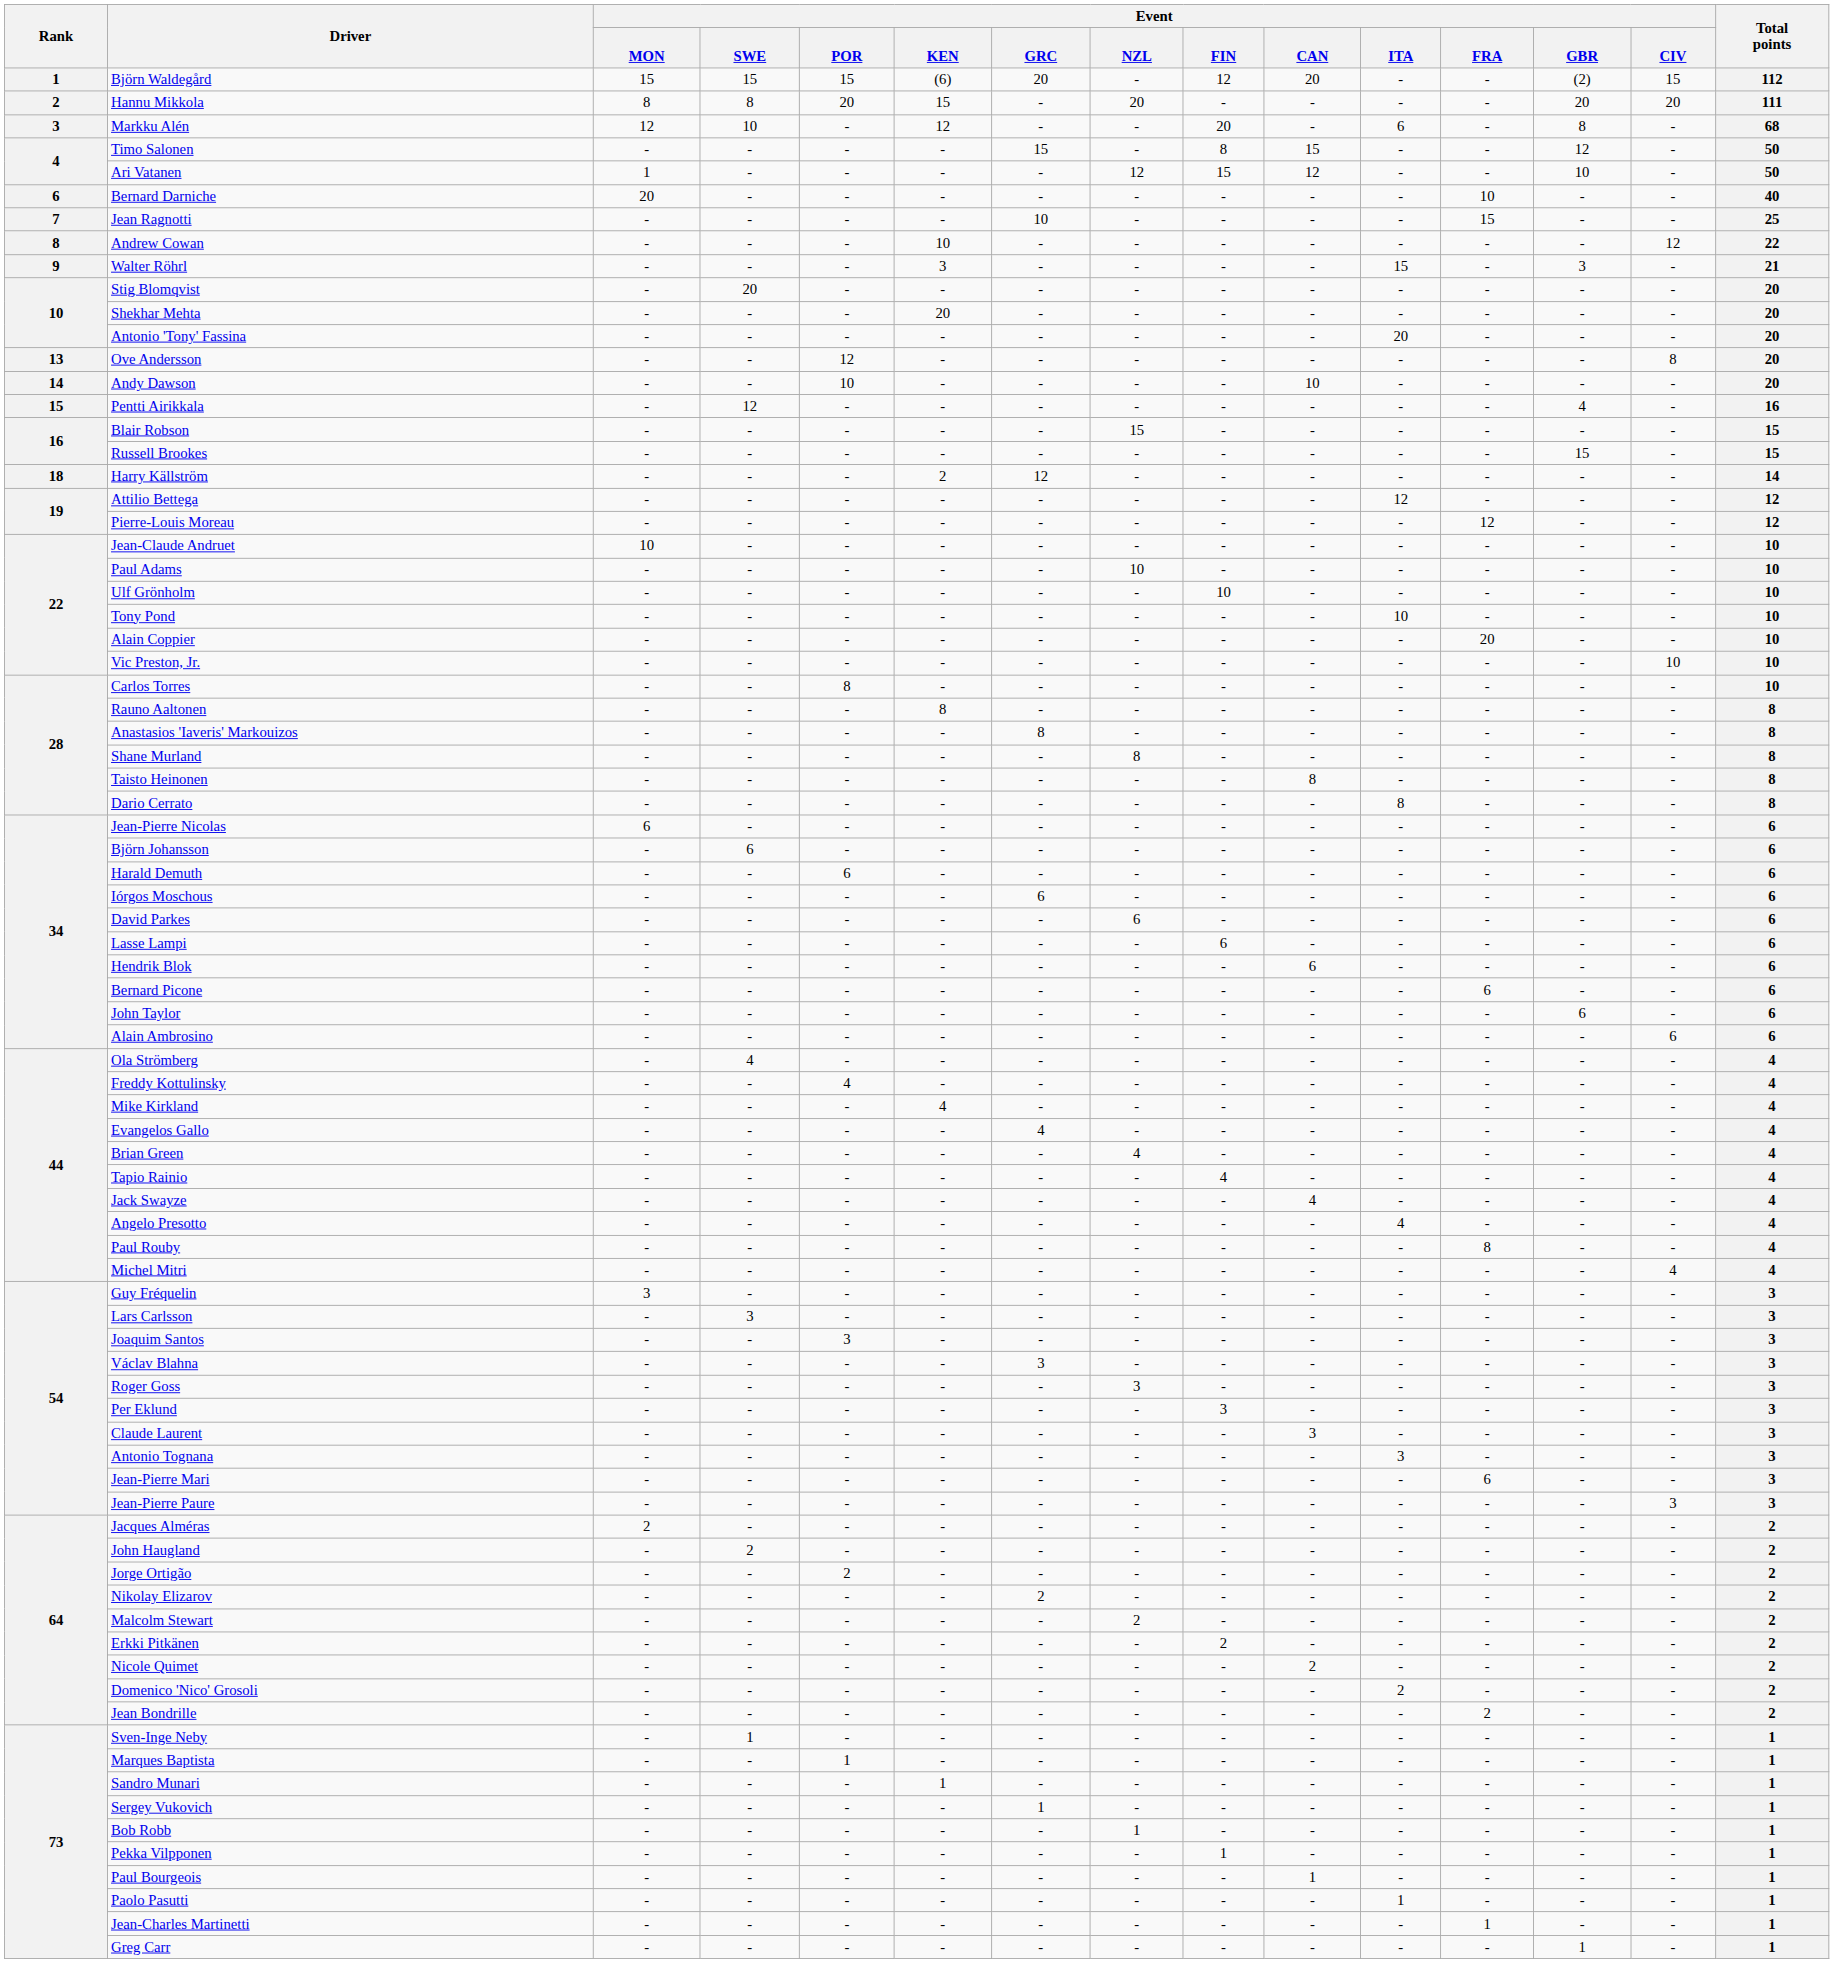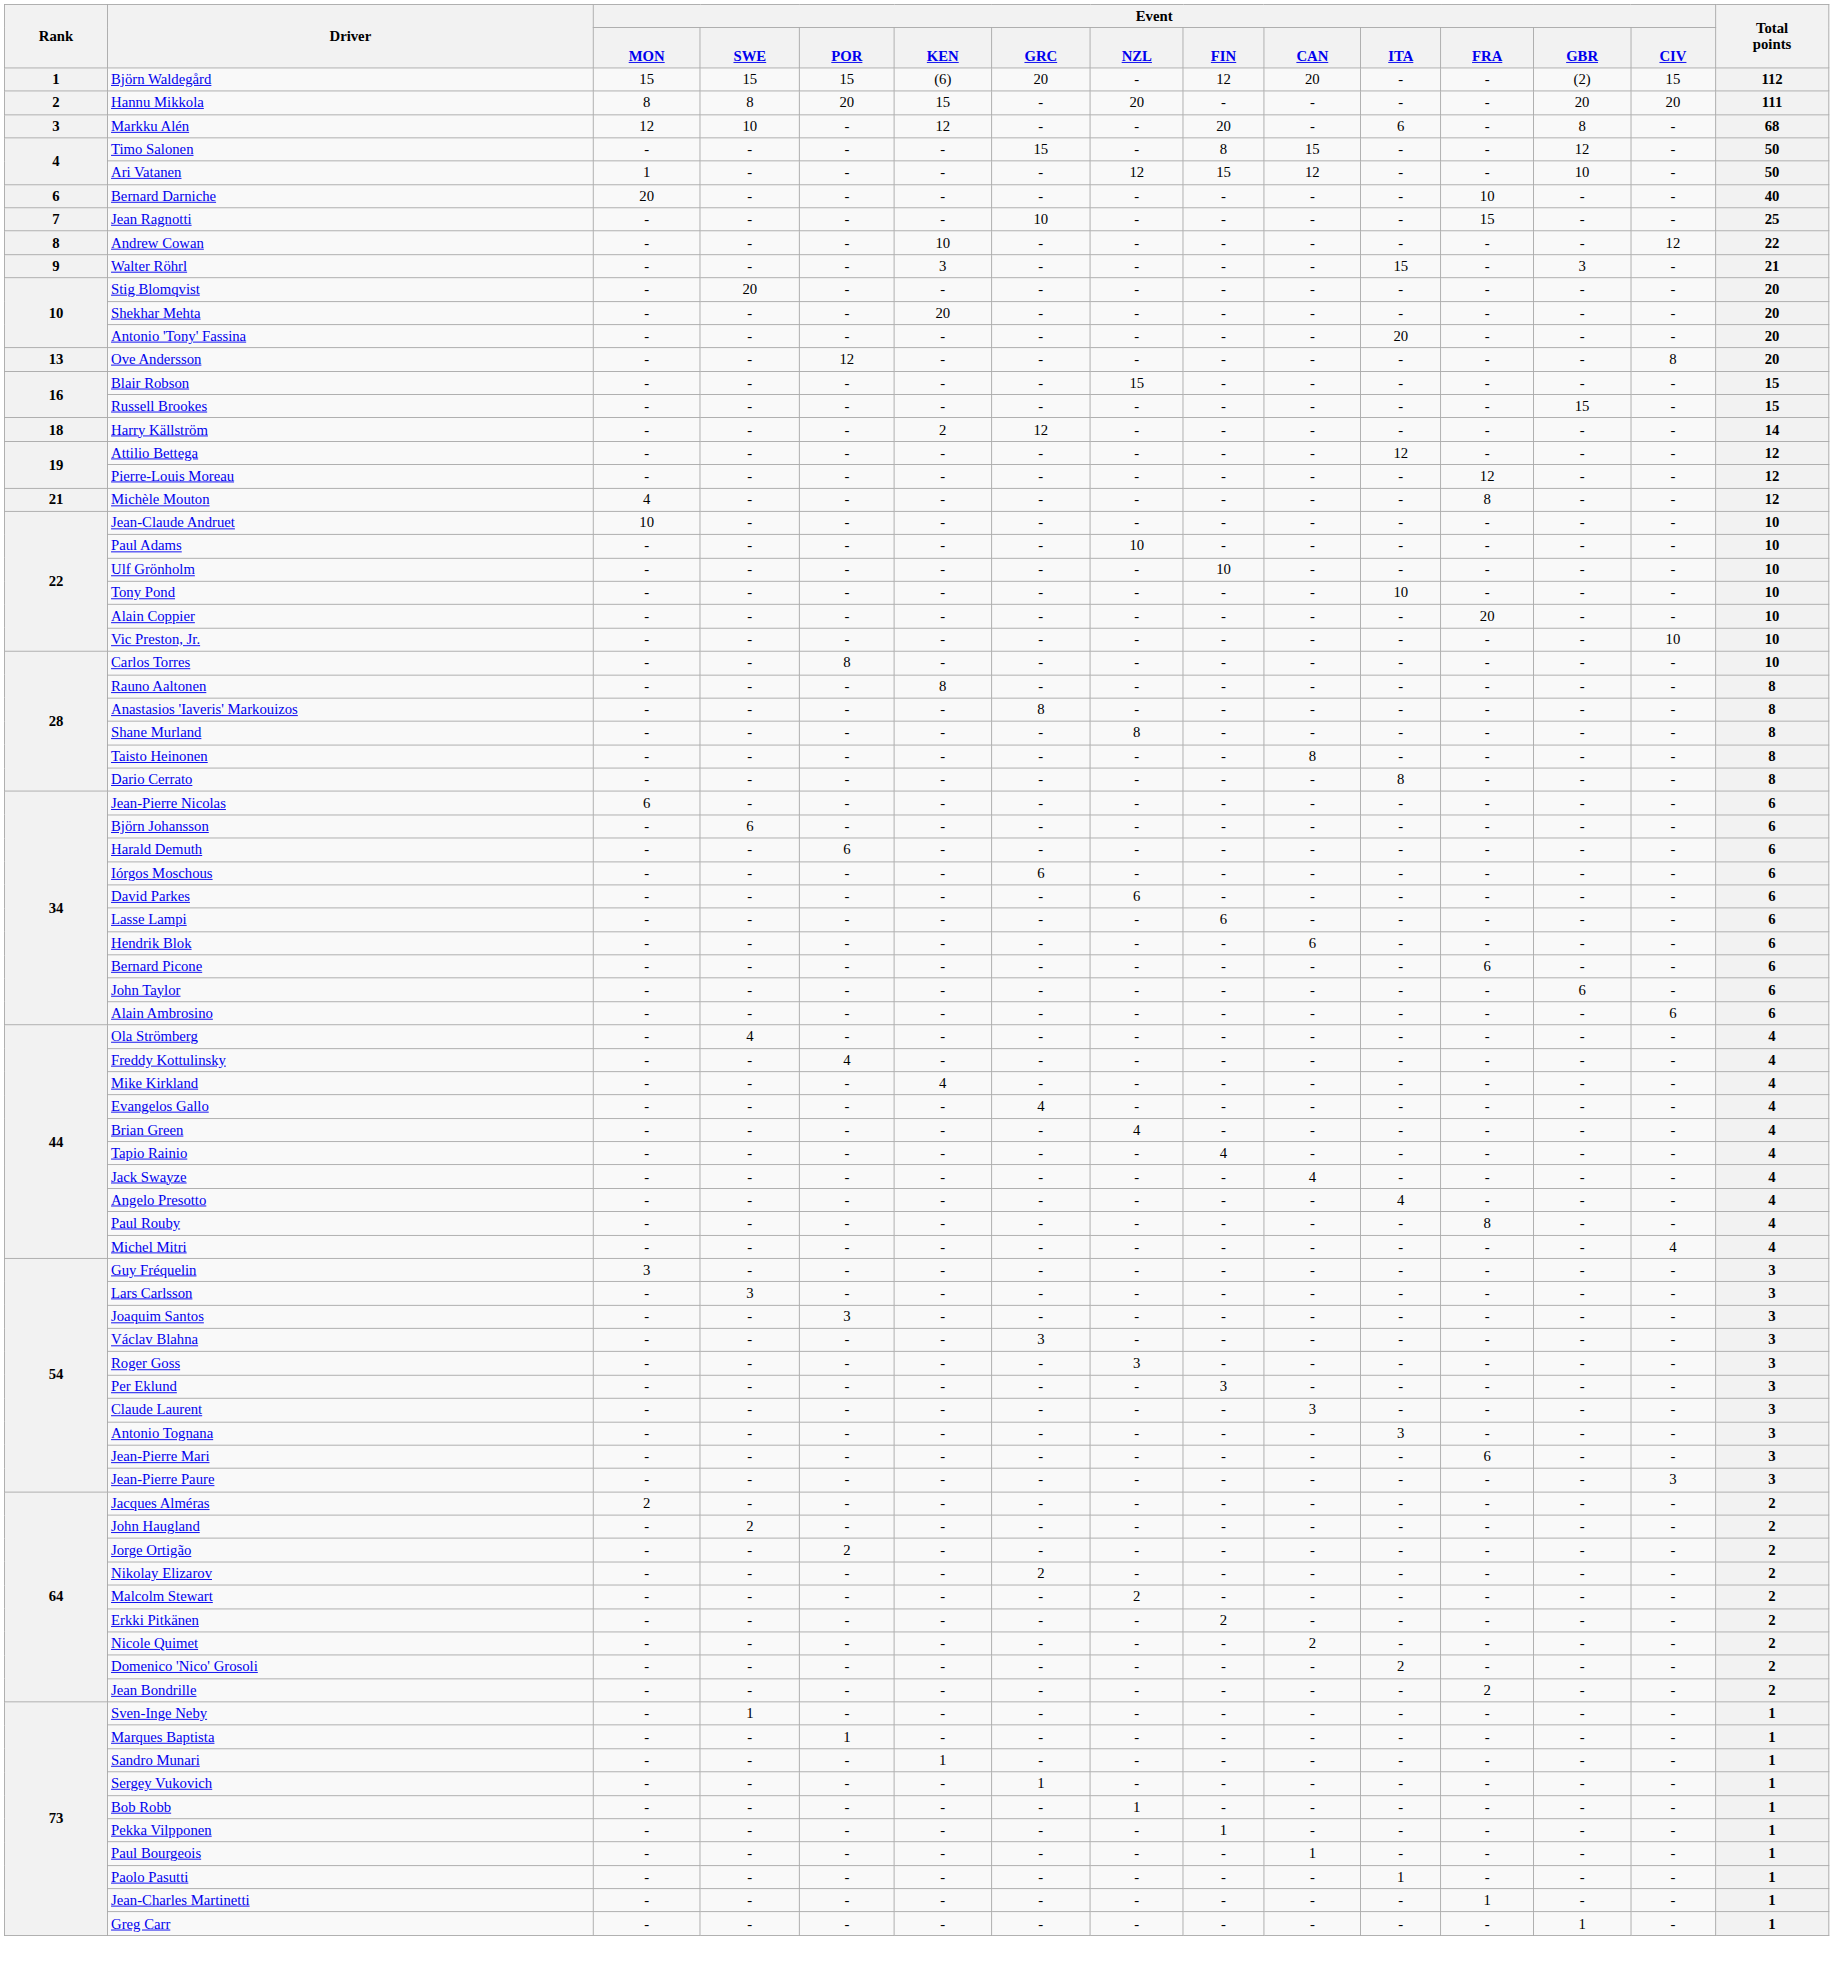- row: 14 | Andy Dawson | - | - | 10 | - | - | - | - | 10 | - | - | - | - | 20
- row: 15 | Pentti Airikkala | - | 12 | - | - | - | - | - | - | - | - | 4 | - | 16
+ row: 21 | Michèle Mouton | 4 | - | - | - | - | - | - | - | - | 8 | - | - | 12
